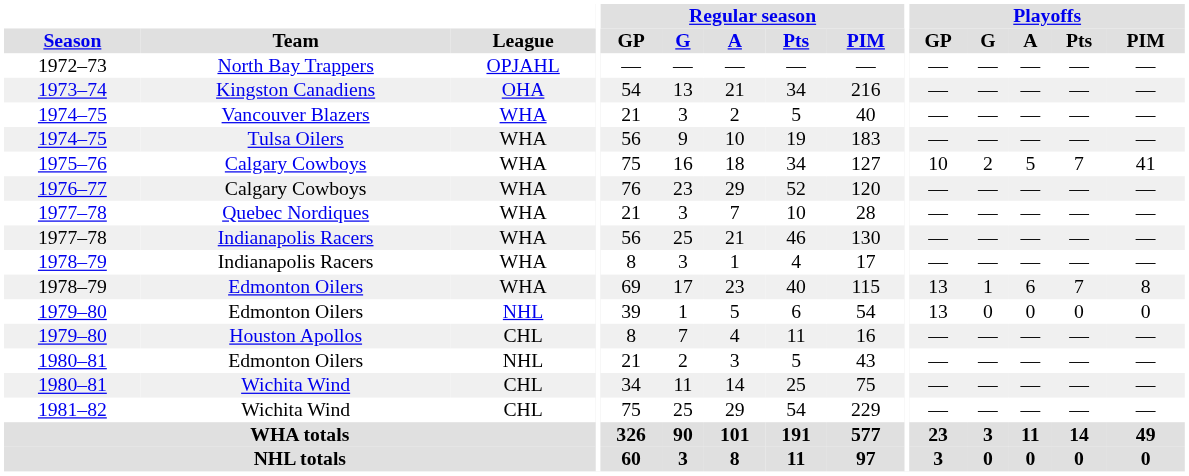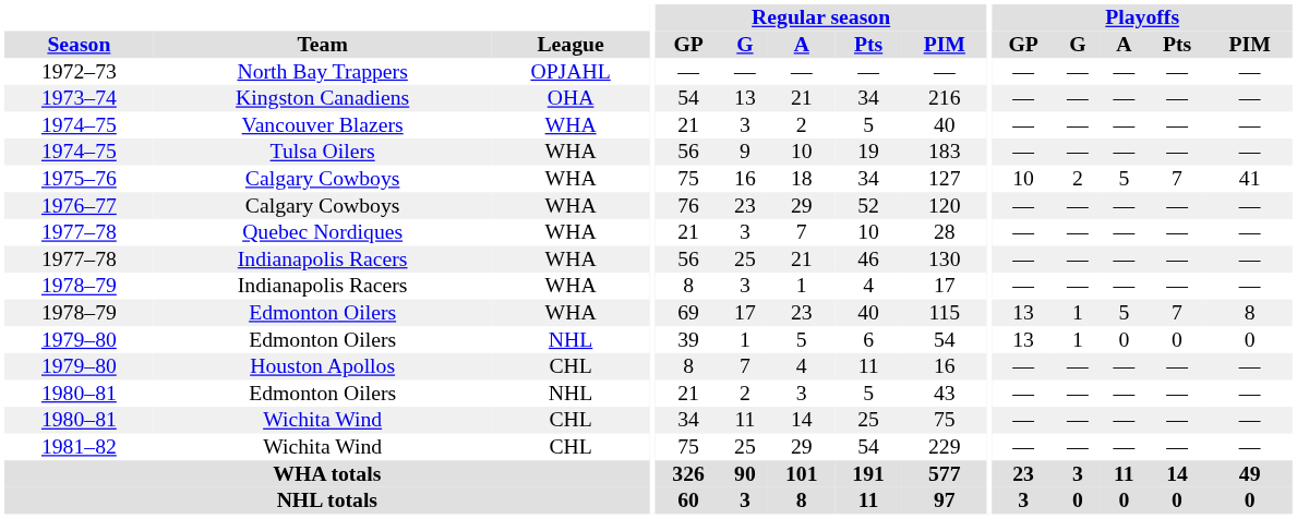1978–79 / Edmonton Oilers | Playoffs / A: 6 -> 5
1979–80 / Edmonton Oilers | Playoffs / G: 0 -> 1
